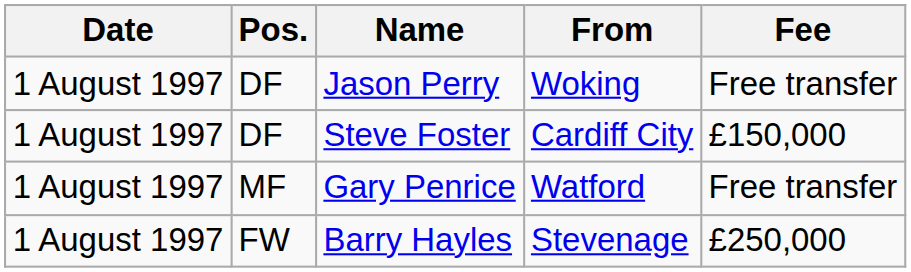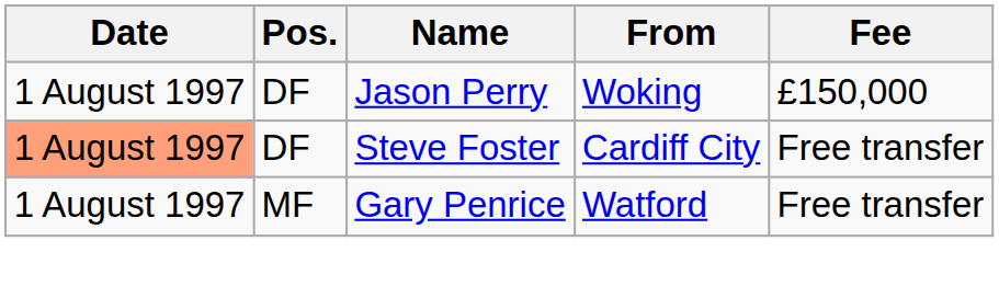Jason Perry | Fee: Free transfer -> £150,000
Steve Foster | Date: no background -> lightsalmon background
Steve Foster | Fee: £150,000 -> Free transfer
- row: 1 August 1997 | FW | Barry Hayles | Stevenage | £250,000
